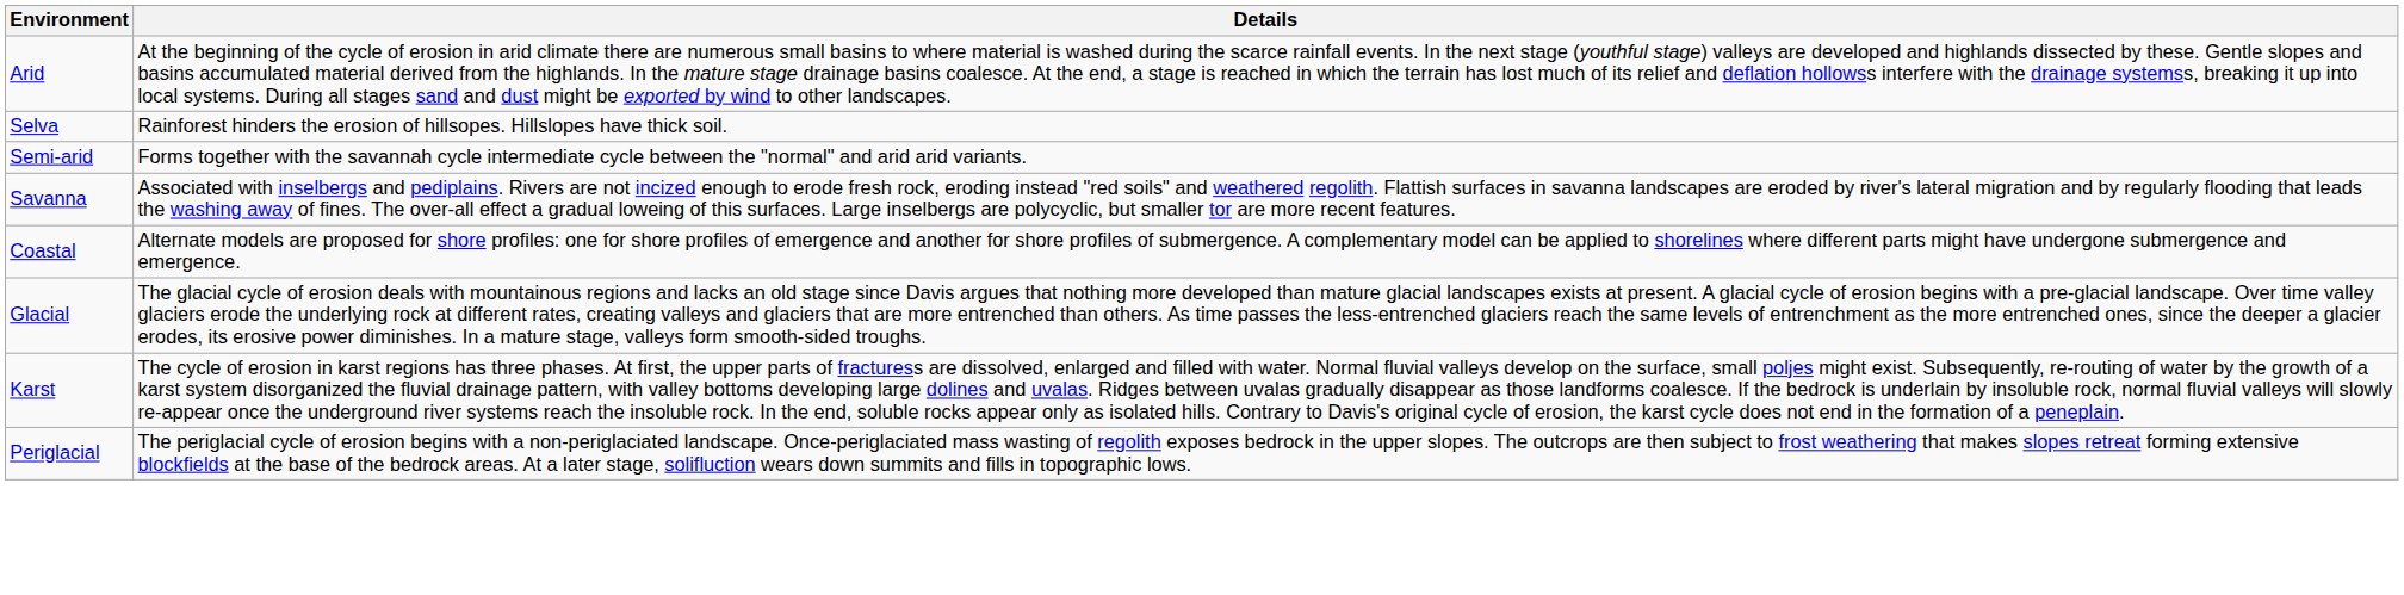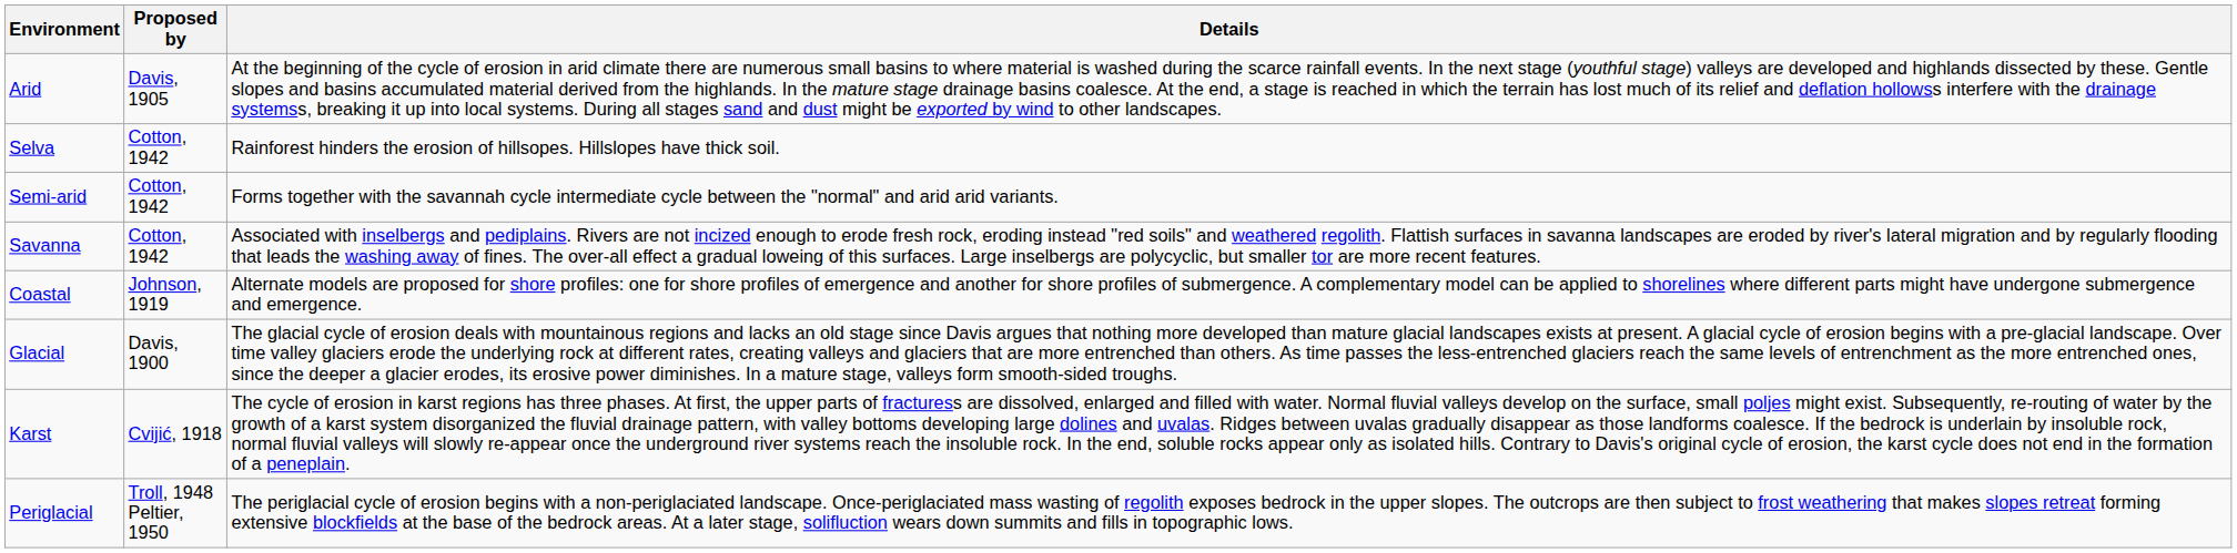+ column: Proposed by | Davis, 1905 | Cotton, 1942 | Cotton, 1942 | Cotton, 1942 | Johnson, 1919 | Davis, 1900 | Cvijić, 1918 | Troll, 1948 Peltier, 1950
